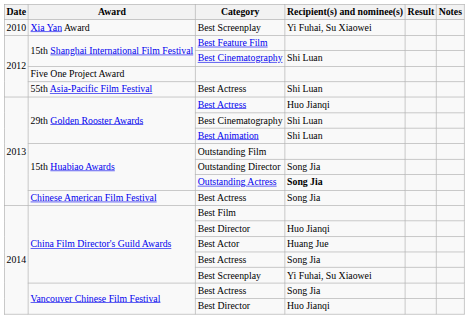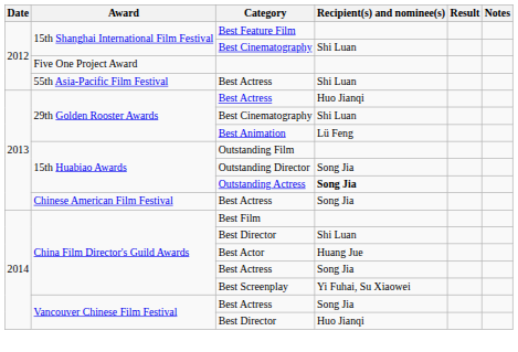- row: 2010 | Xia Yan Award | Best Screenplay | Yi Fuhai, Su Xiaowei
Best Animation | Recipient(s) and nominee(s): Shi Luan -> Lü Feng
China Film Director's Guild Awards / Best Director | Recipient(s) and nominee(s): Huo Jianqi -> Shi Luan
